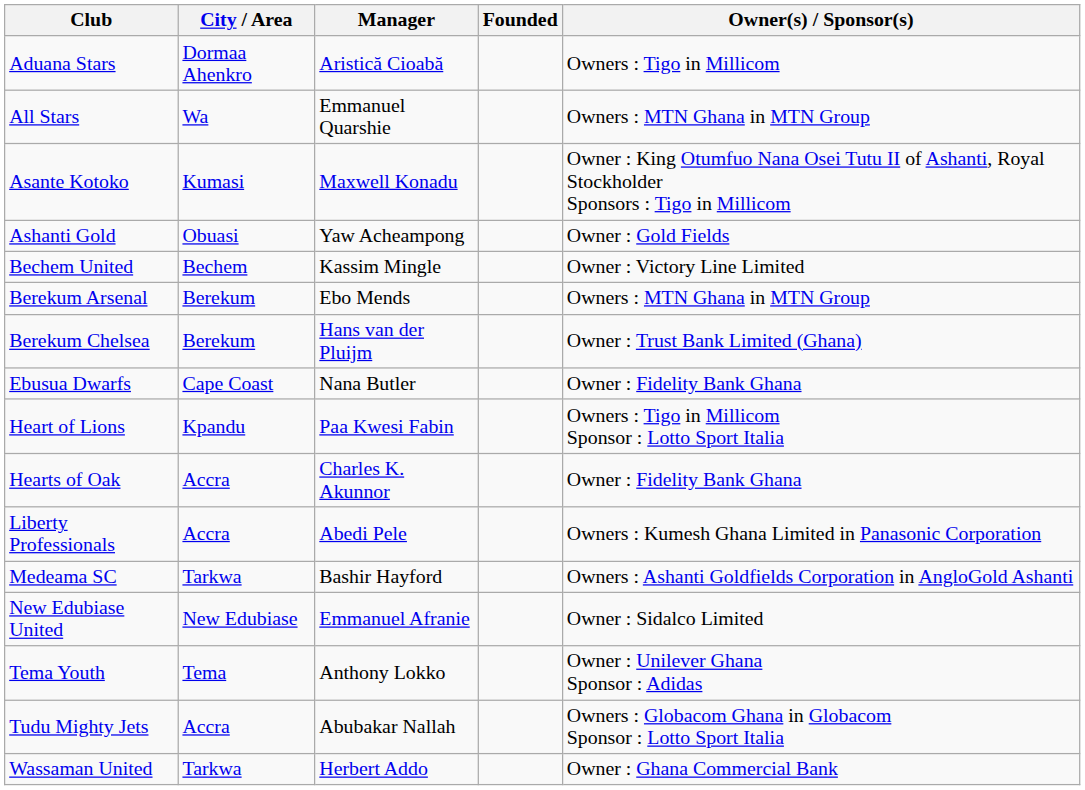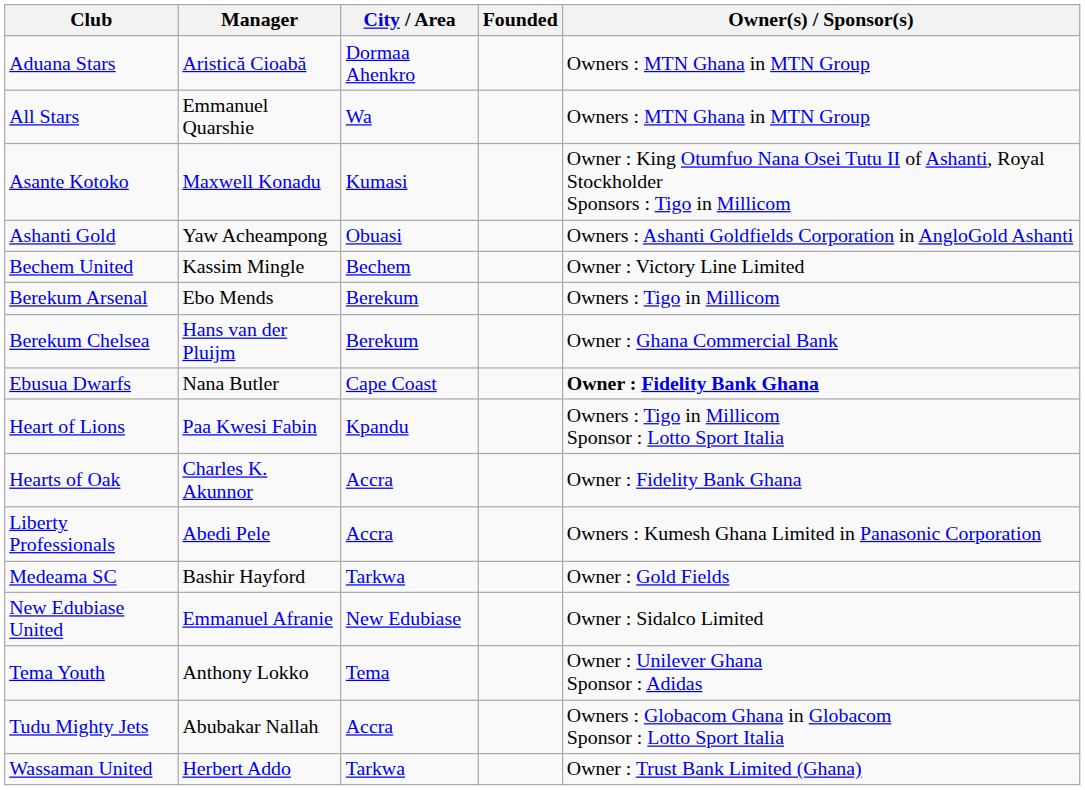columns swapped: City / Area <-> Manager
Aduana Stars | Owner(s) / Sponsor(s): Owners : Tigo in Millicom -> Owners : MTN Ghana in MTN Group
Ashanti Gold | Owner(s) / Sponsor(s): Owner : Gold Fields -> Owners : Ashanti Goldfields Corporation in AngloGold Ashanti
Berekum Arsenal | Owner(s) / Sponsor(s): Owners : MTN Ghana in MTN Group -> Owners : Tigo in Millicom
Berekum Chelsea | Owner(s) / Sponsor(s): Owner : Trust Bank Limited (Ghana) -> Owner : Ghana Commercial Bank
Ebusua Dwarfs | Owner(s) / Sponsor(s): normal -> bold
Medeama SC | Owner(s) / Sponsor(s): Owners : Ashanti Goldfields Corporation in AngloGold Ashanti -> Owner : Gold Fields
Wassaman United | Owner(s) / Sponsor(s): Owner : Ghana Commercial Bank -> Owner : Trust Bank Limited (Ghana)
